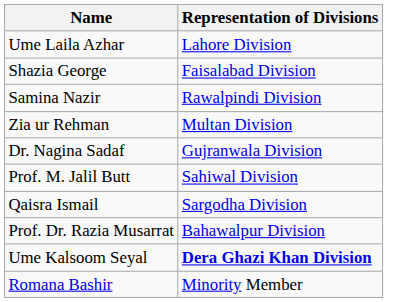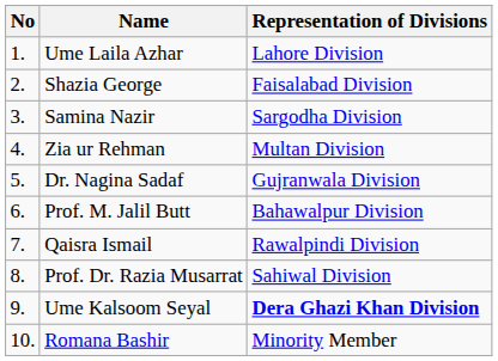+ column: No | 1. | 2. | 3. | 4. | 5. | 6. | 7. | 8. | 9. | 10.
Samina Nazir | Representation of Divisions: Rawalpindi Division -> Sargodha Division
Prof. M. Jalil Butt | Representation of Divisions: Sahiwal Division -> Bahawalpur Division
Qaisra Ismail | Representation of Divisions: Sargodha Division -> Rawalpindi Division
Prof. Dr. Razia Musarrat | Representation of Divisions: Bahawalpur Division -> Sahiwal Division
